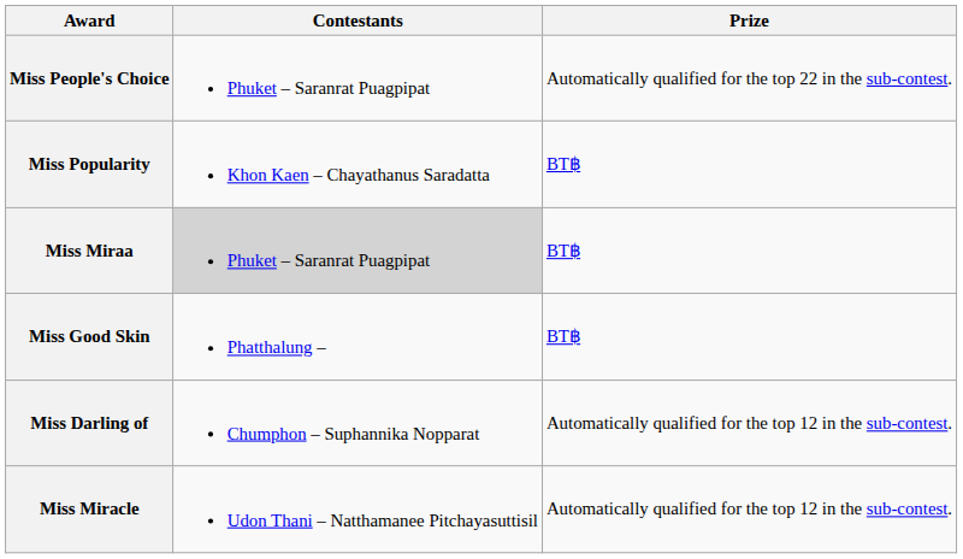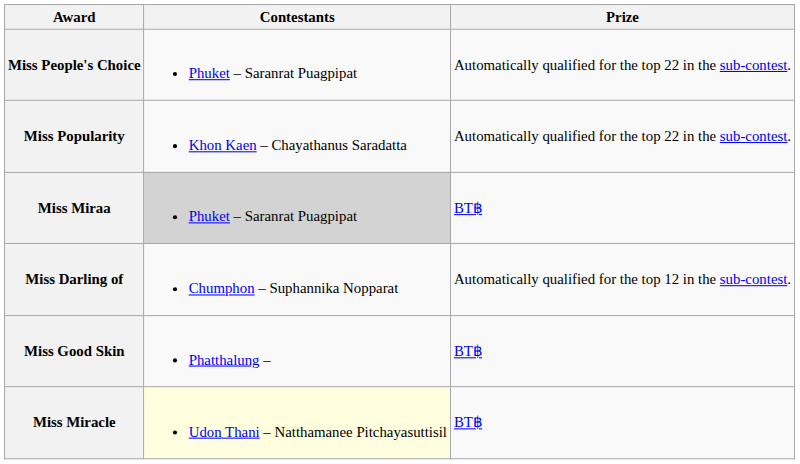Miss Popularity | Prize: BT฿ -> Automatically qualified for the top 22 in the sub-contest.
rows swapped: Miss Darling of <-> Miss Good Skin
Miss Miracle | Contestants: no background -> lightyellow background
Miss Miracle | Prize: Automatically qualified for the top 12 in the sub-contest. -> BT฿
